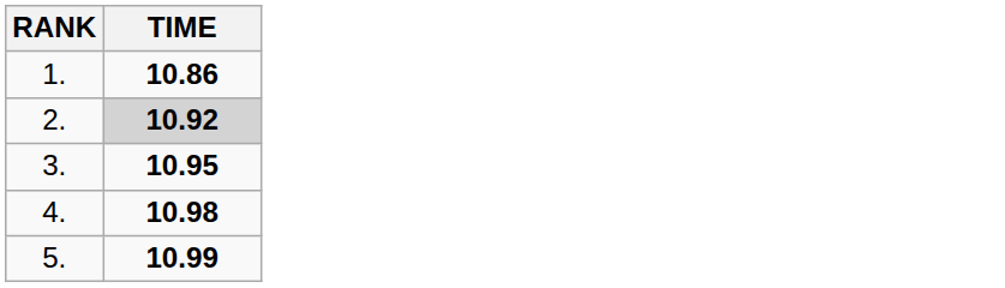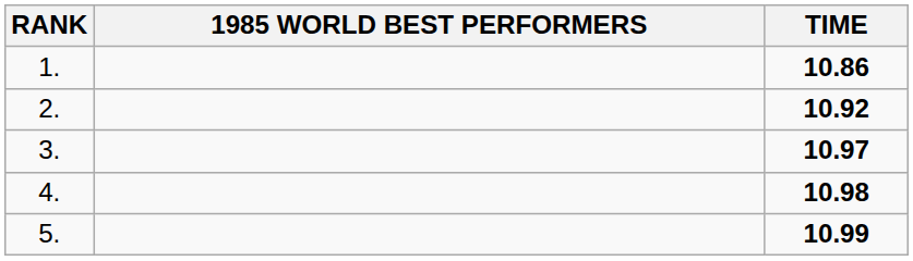+ column: 1985 WORLD BEST PERFORMERS
2. | TIME: lightgrey background -> no background
3. | TIME: 10.95 -> 10.97
